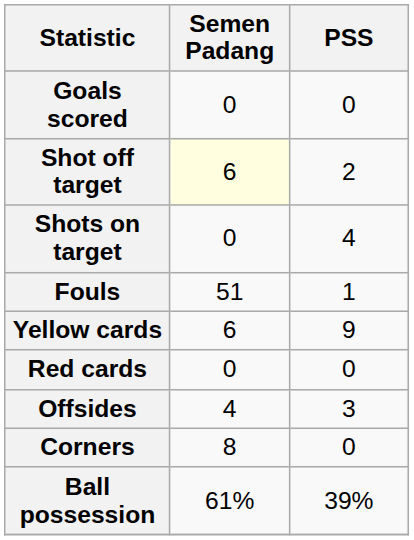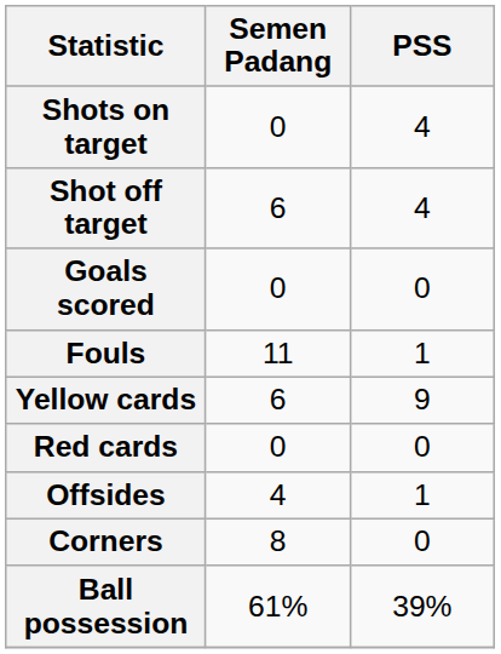rows swapped: Goals scored <-> Shots on target
Shot off target | Semen Padang: lightyellow background -> no background
Shot off target | PSS: 2 -> 4
Fouls | Semen Padang: 51 -> 11
Offsides | PSS: 3 -> 1
